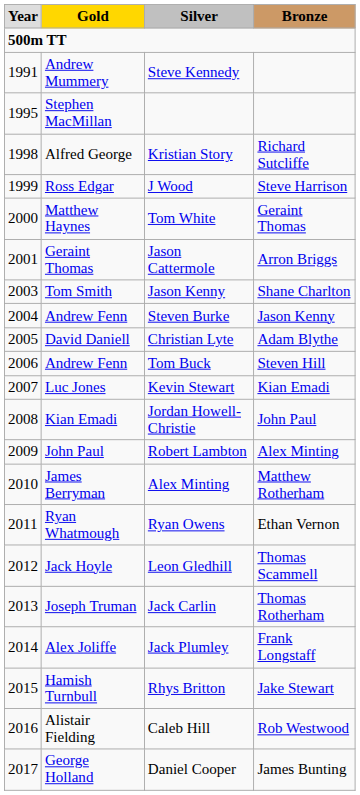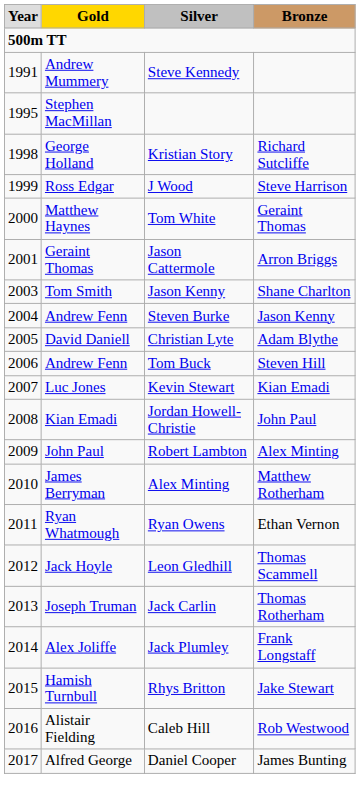Kristian Story | column 2: Alfred George -> George Holland
Daniel Cooper | column 2: George Holland -> Alfred George
